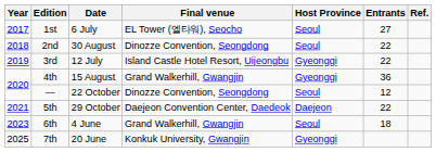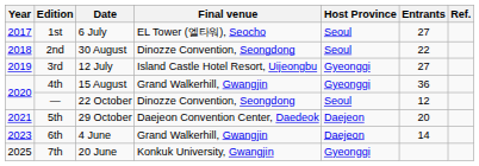3rd | Entrants: 22 -> 27
5th | Entrants: 22 -> 20
6th | Host Province: Seoul -> Daejeon
6th | Entrants: 18 -> 14
